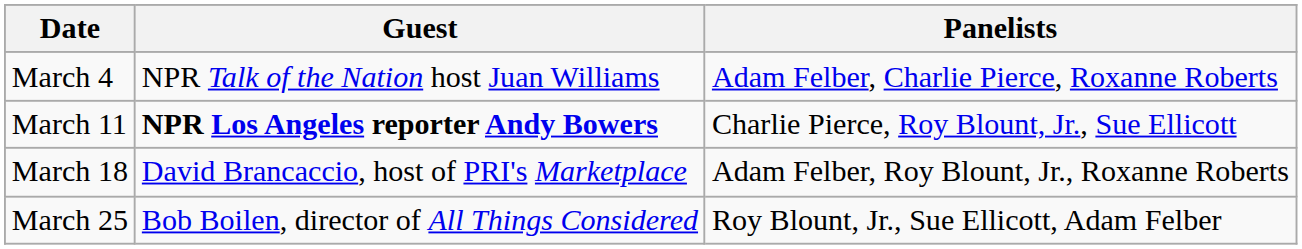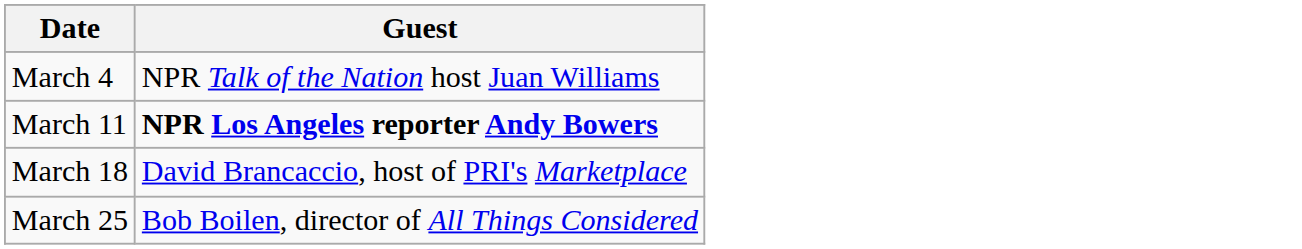- column: Panelists | Adam Felber, Charlie Pierce, Roxanne Roberts | Charlie Pierce, Roy Blount, Jr., Sue Ellicott | Adam Felber, Roy Blount, Jr., Roxanne Roberts | Roy Blount, Jr., Sue Ellicott, Adam Felber
